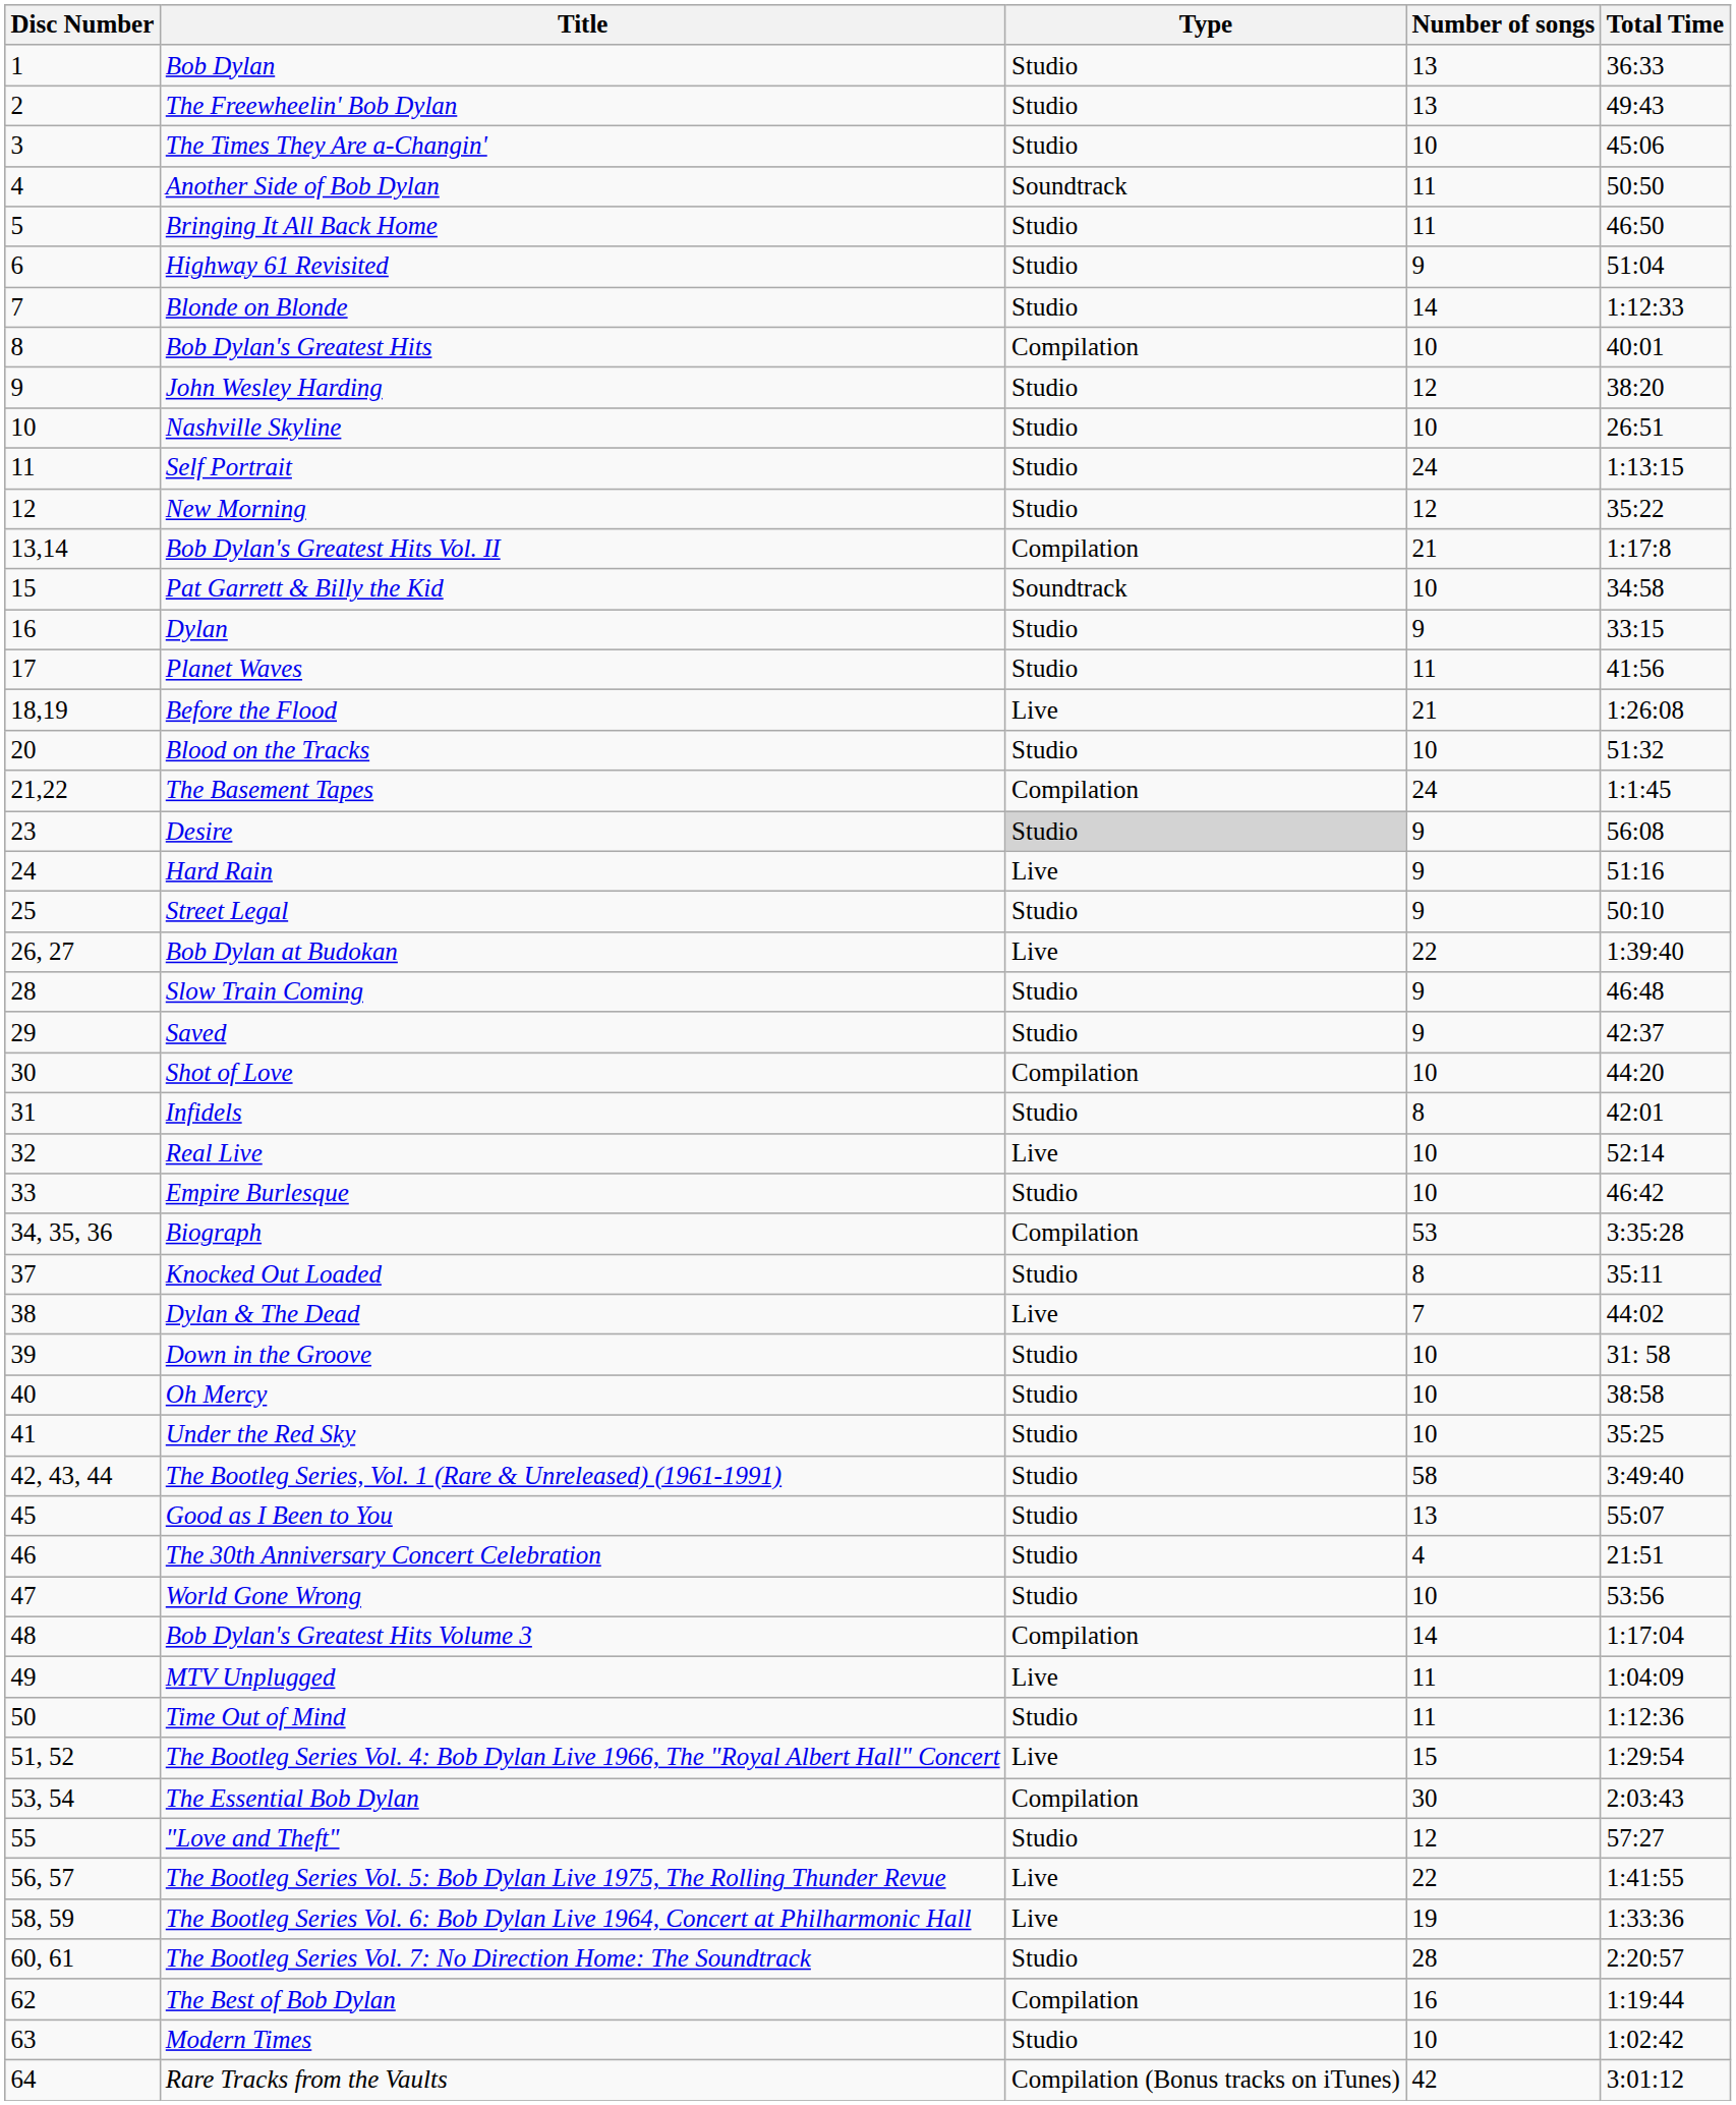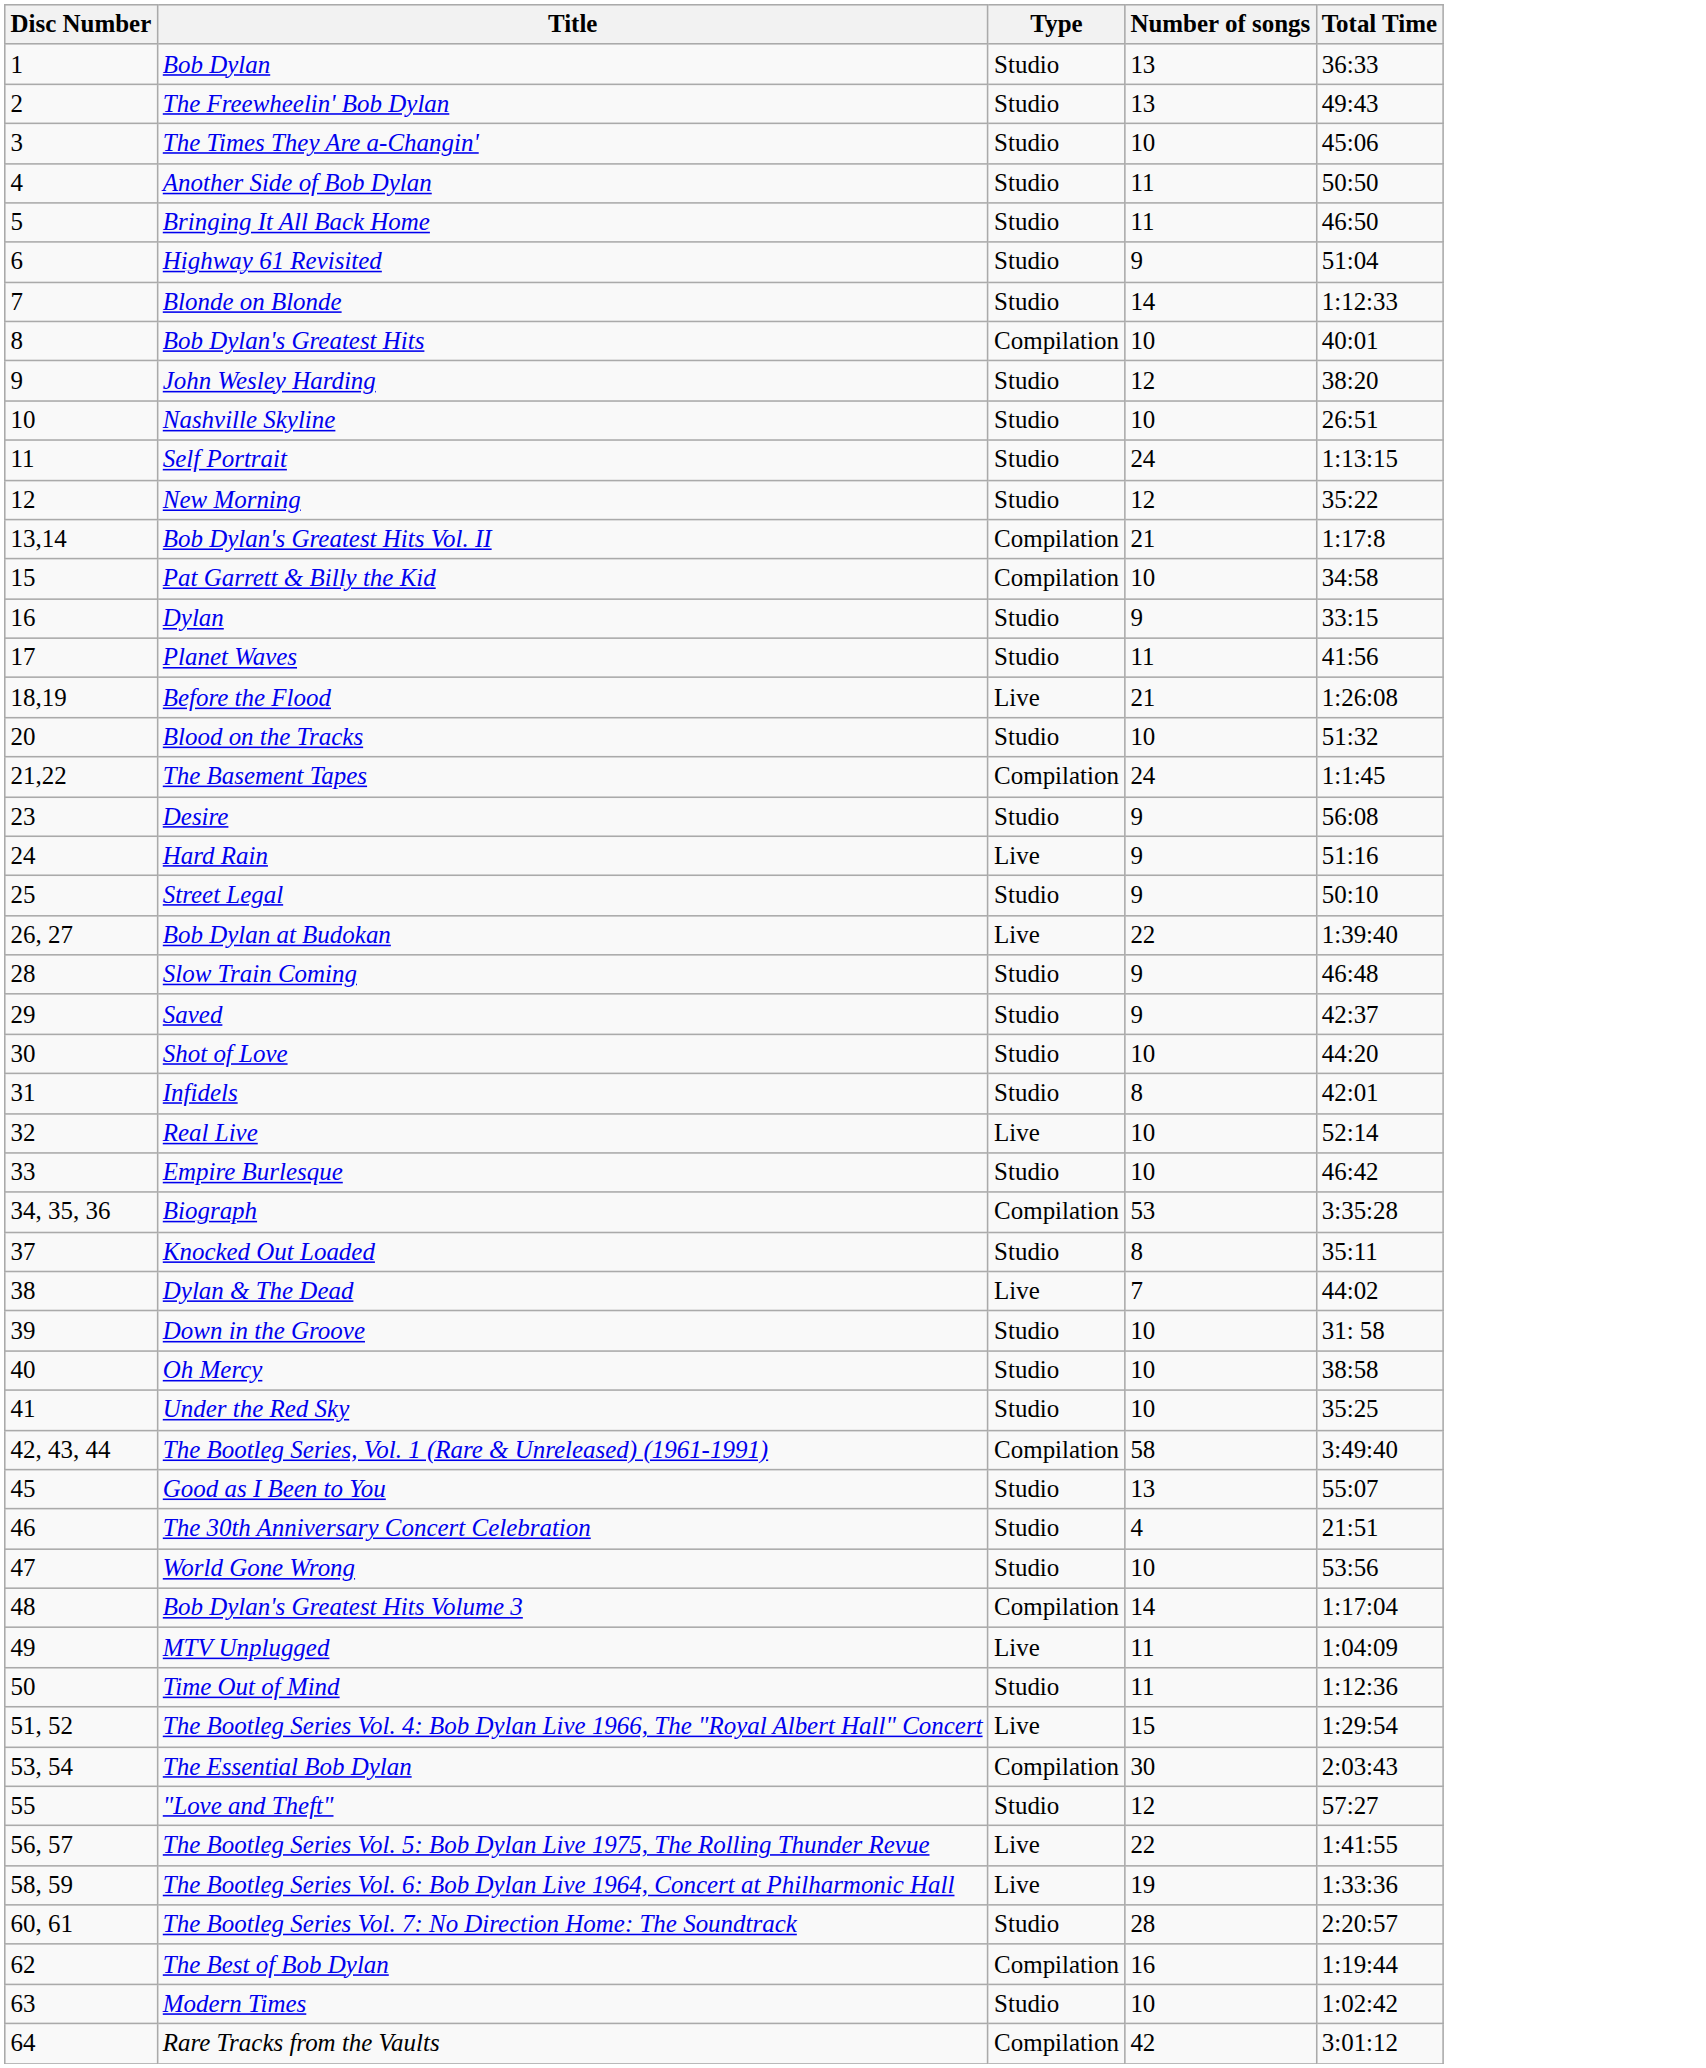Another Side of Bob Dylan | Type: Soundtrack -> Studio
Pat Garrett & Billy the Kid | Type: Soundtrack -> Compilation
Desire | Type: lightgrey background -> no background
Shot of Love | Type: Compilation -> Studio
The Bootleg Series, Vol. 1 (Rare & Unreleased) (1961-1991) | Type: Studio -> Compilation
Rare Tracks from the Vaults | Type: Compilation (Bonus tracks on iTunes) -> Compilation
